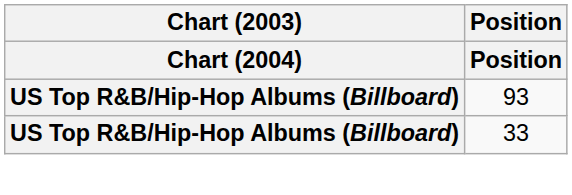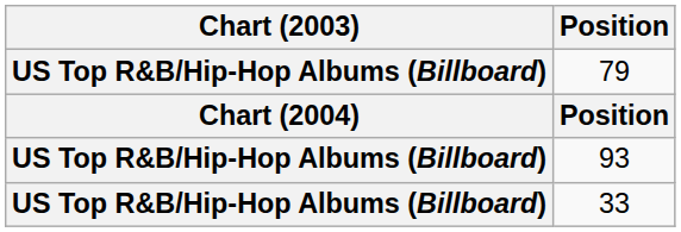+ row: US Top R&B/Hip-Hop Albums (Billboard) | 79
